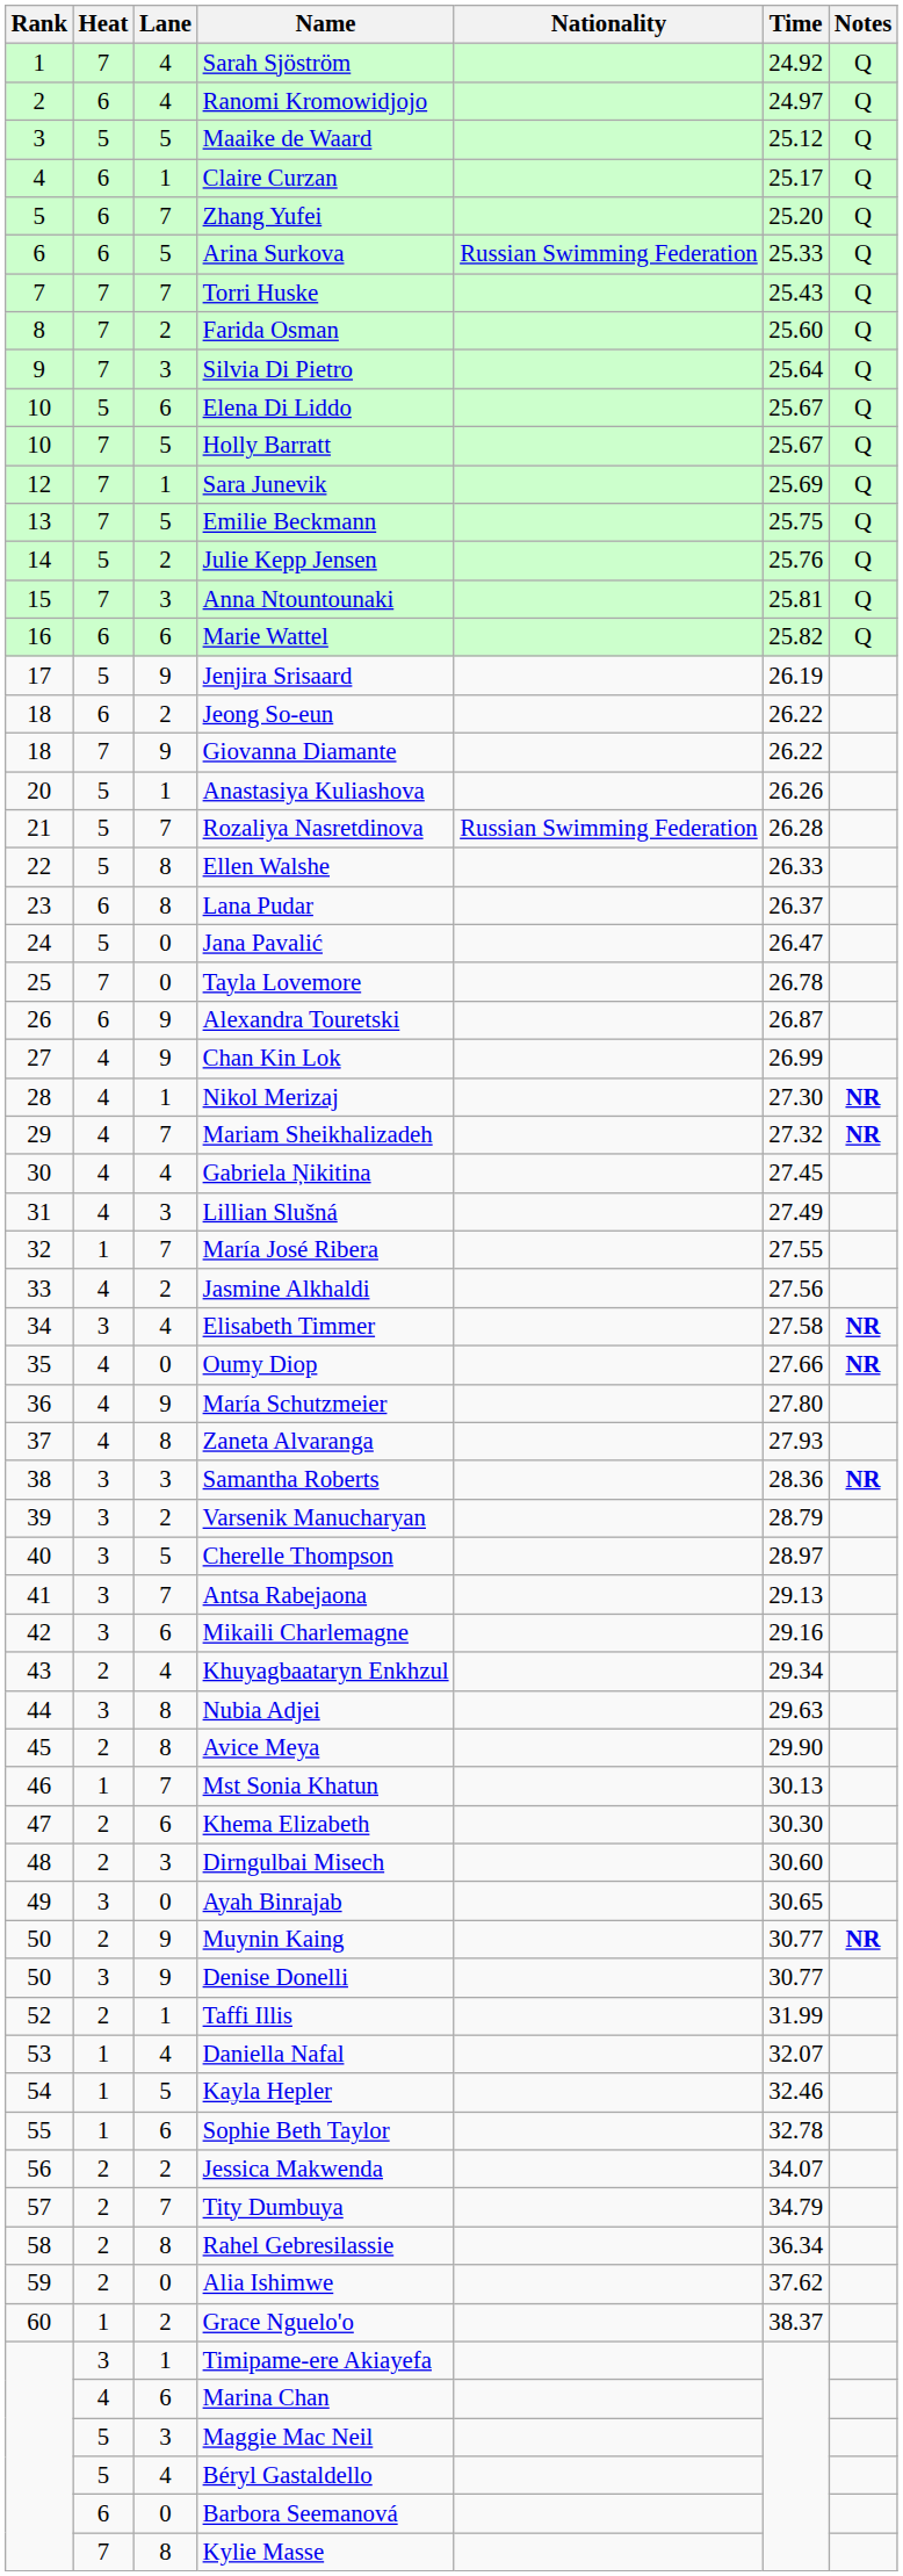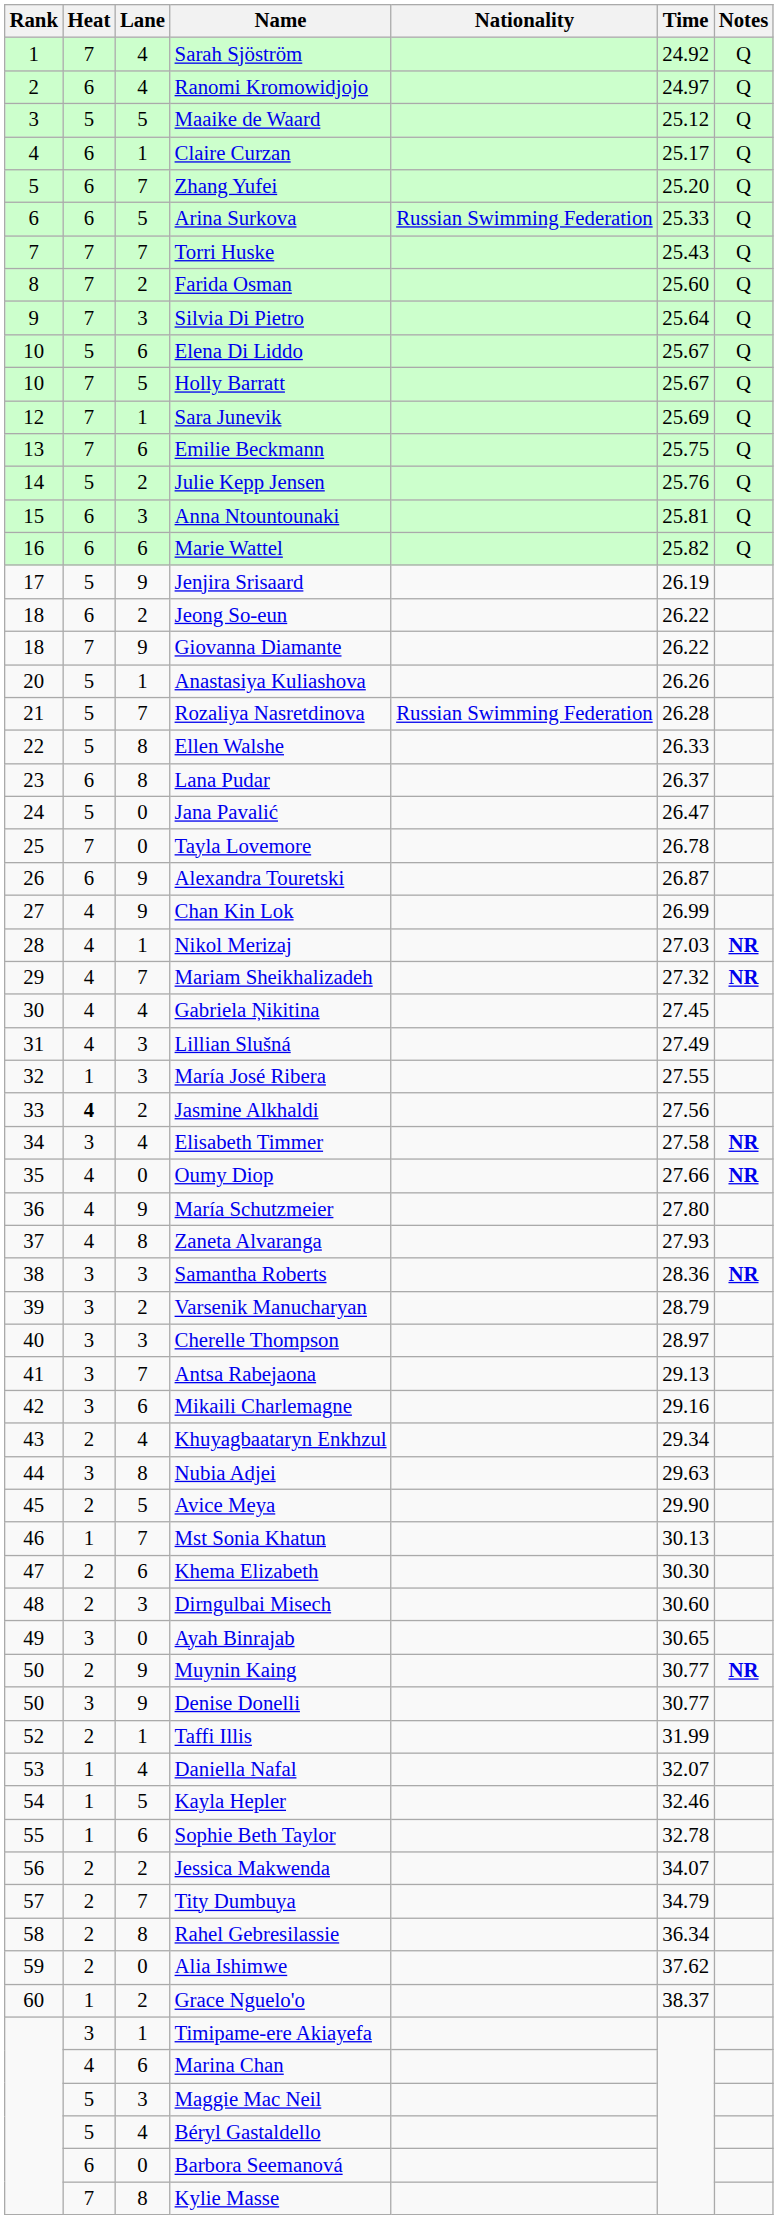Emilie Beckmann | Lane: 5 -> 6
Anna Ntountounaki | Heat: 7 -> 6
Nikol Merizaj | Time: 27.30 -> 27.03
María José Ribera | Lane: 7 -> 3
Jasmine Alkhaldi | Heat: normal -> bold
Cherelle Thompson | Lane: 5 -> 3
Avice Meya | Lane: 8 -> 5
